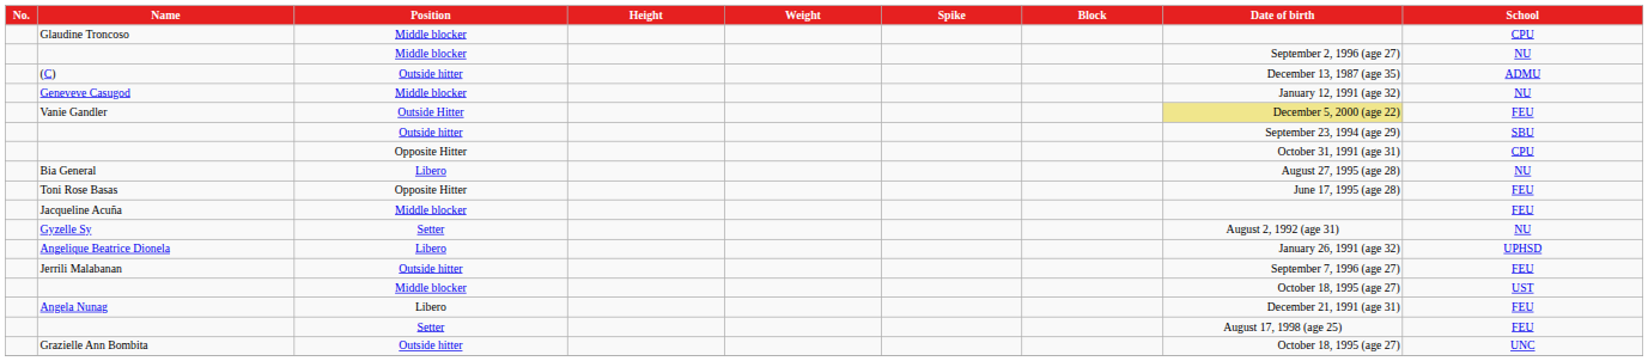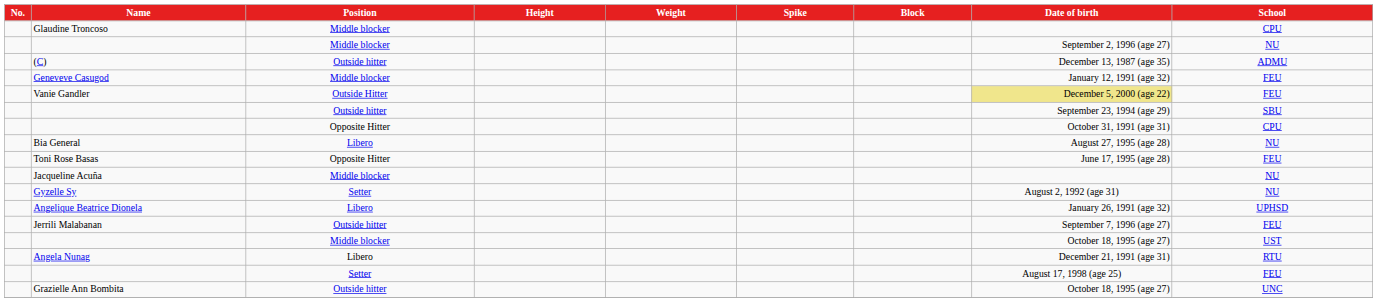Geneveve Casugod | School: NU -> FEU
Jacqueline Acuña | School: FEU -> NU
Angela Nunag | School: FEU -> RTU
